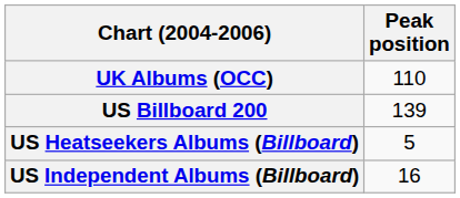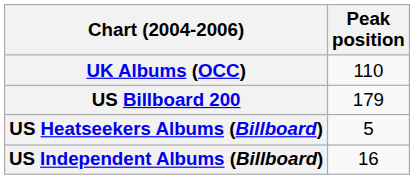US Billboard 200 | Peak position: 139 -> 179
